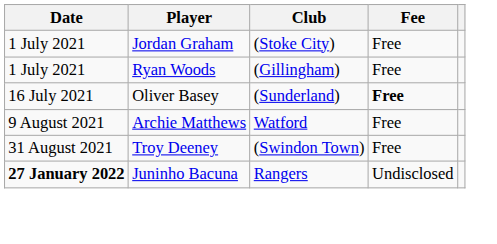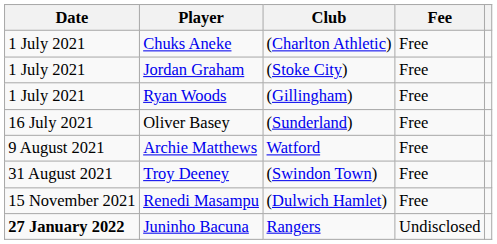+ row: 1 July 2021 | Chuks Aneke | (Charlton Athletic) | Free
Oliver Basey | Fee: bold -> normal
+ row: 15 November 2021 | Renedi Masampu | (Dulwich Hamlet) | Free
